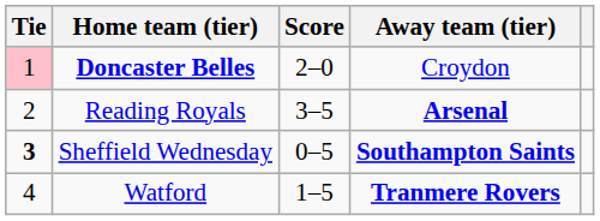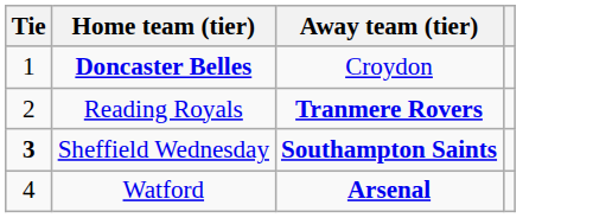- column: Score | 2–0 | 3–5 | 0–5 | 1–5
Doncaster Belles | Tie: pink background -> no background
Reading Royals | Away team (tier): Arsenal -> Tranmere Rovers
Watford | Away team (tier): Tranmere Rovers -> Arsenal
